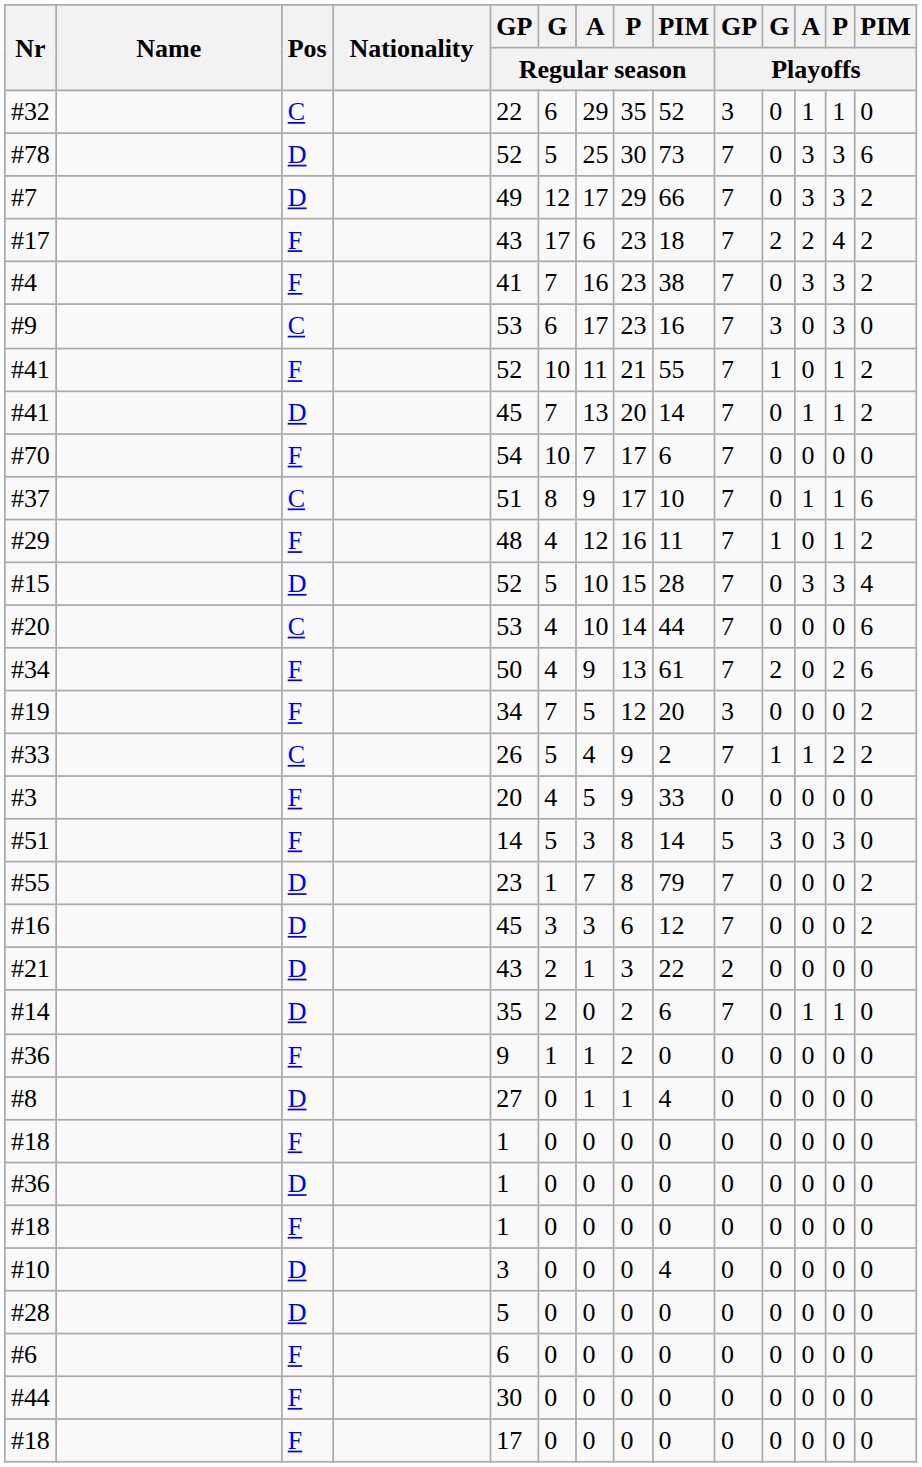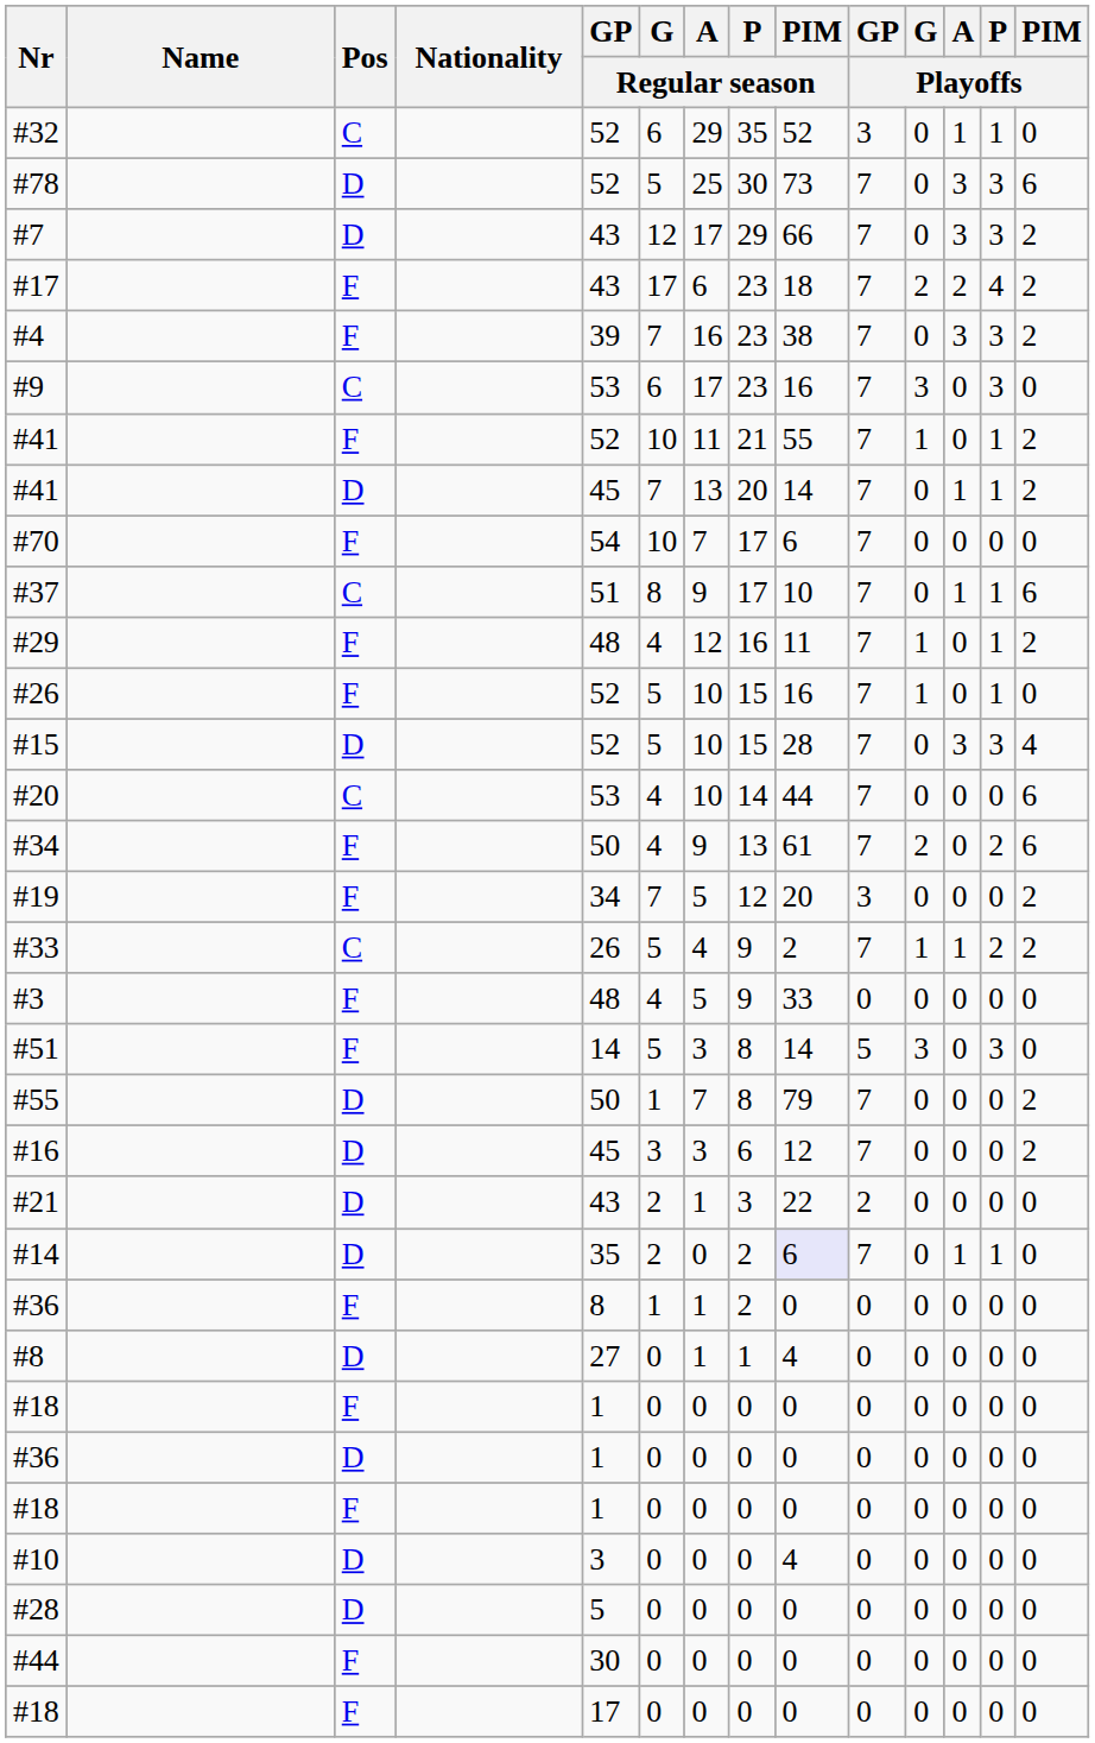#32 | GP / Regular season: 22 -> 52
#7 | GP / Regular season: 49 -> 43
#4 | GP / Regular season: 41 -> 39
+ row: #26 | F | 52 | 5 | 10 | 15 | 16 | 7 | 1 | 0 | 1 | 0
#3 | GP / Regular season: 20 -> 48
#55 | GP / Regular season: 23 -> 50
#14 | PIM / Regular season: no background -> lavender background
#36 / F | GP / Regular season: 9 -> 8
- row: #6 | F | 6 | 0 | 0 | 0 | 0 | 0 | 0 | 0 | 0 | 0
